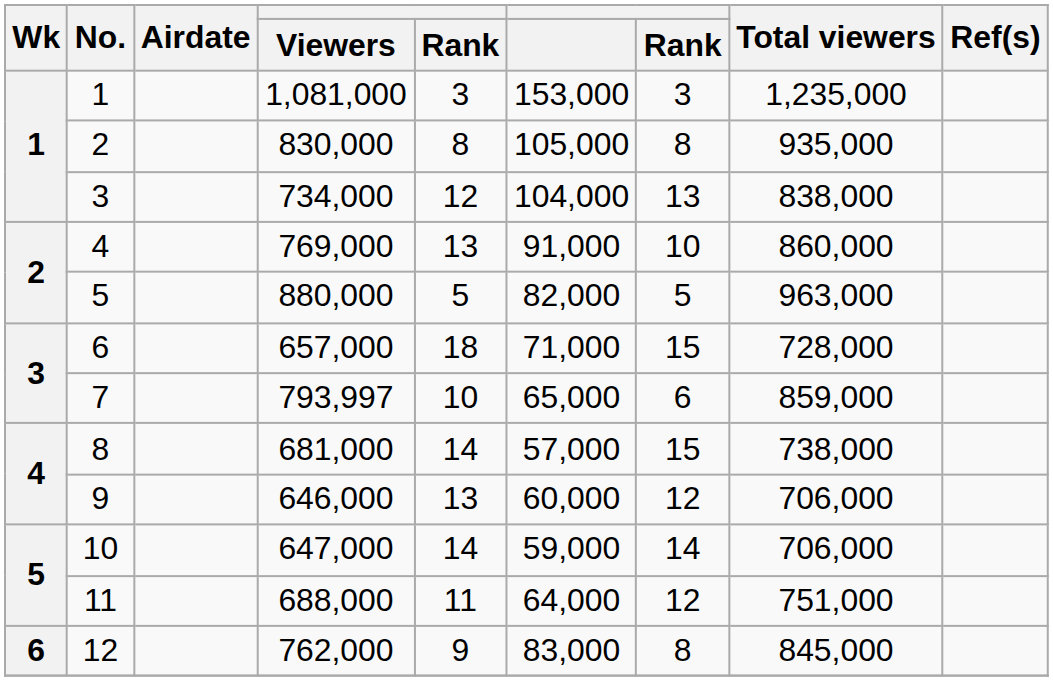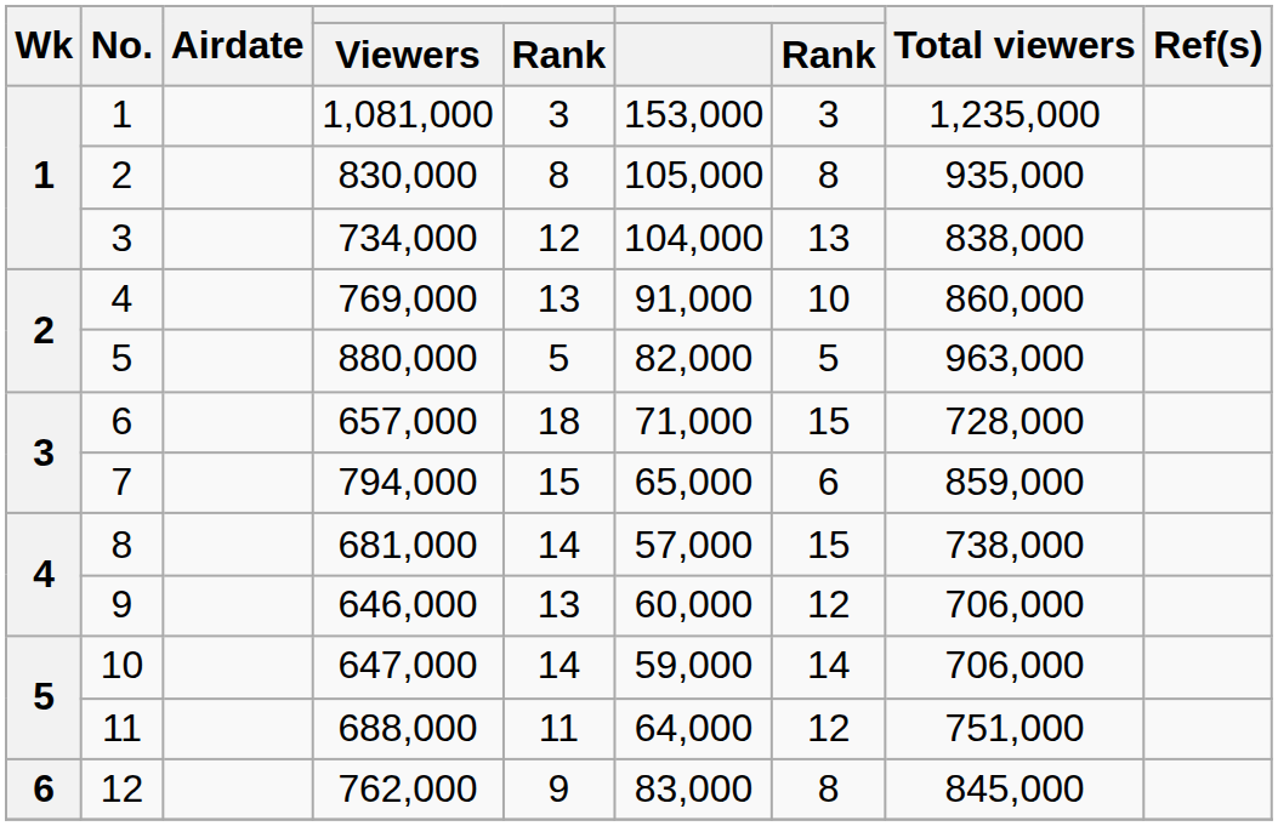7 | Viewers: 793,997 -> 794,000
7 | column 5: 10 -> 15
